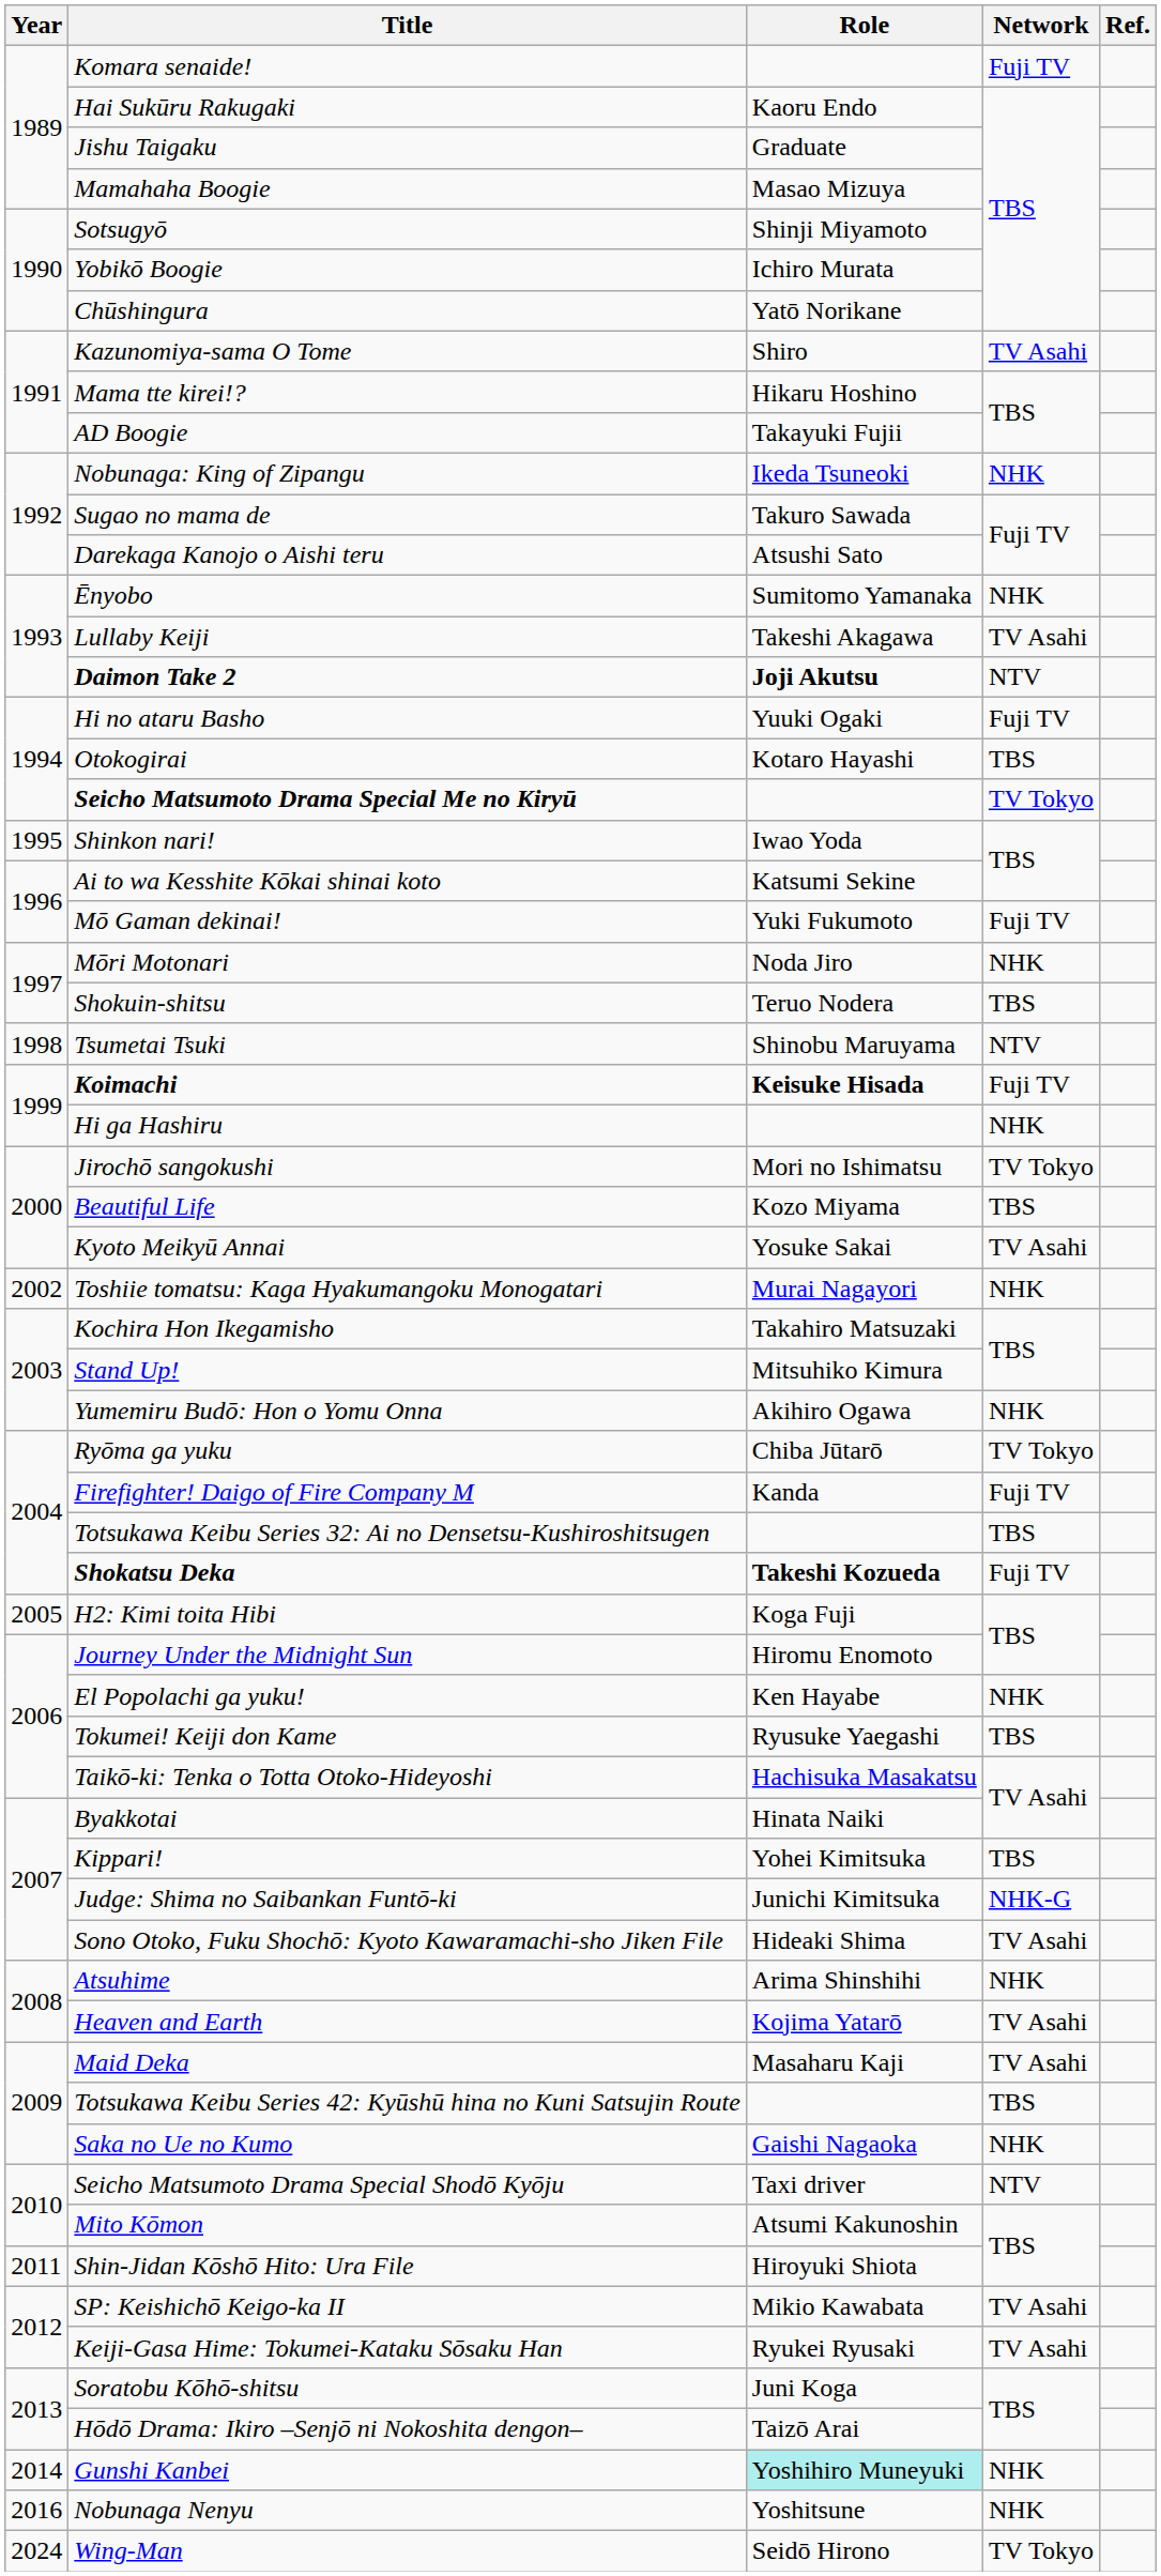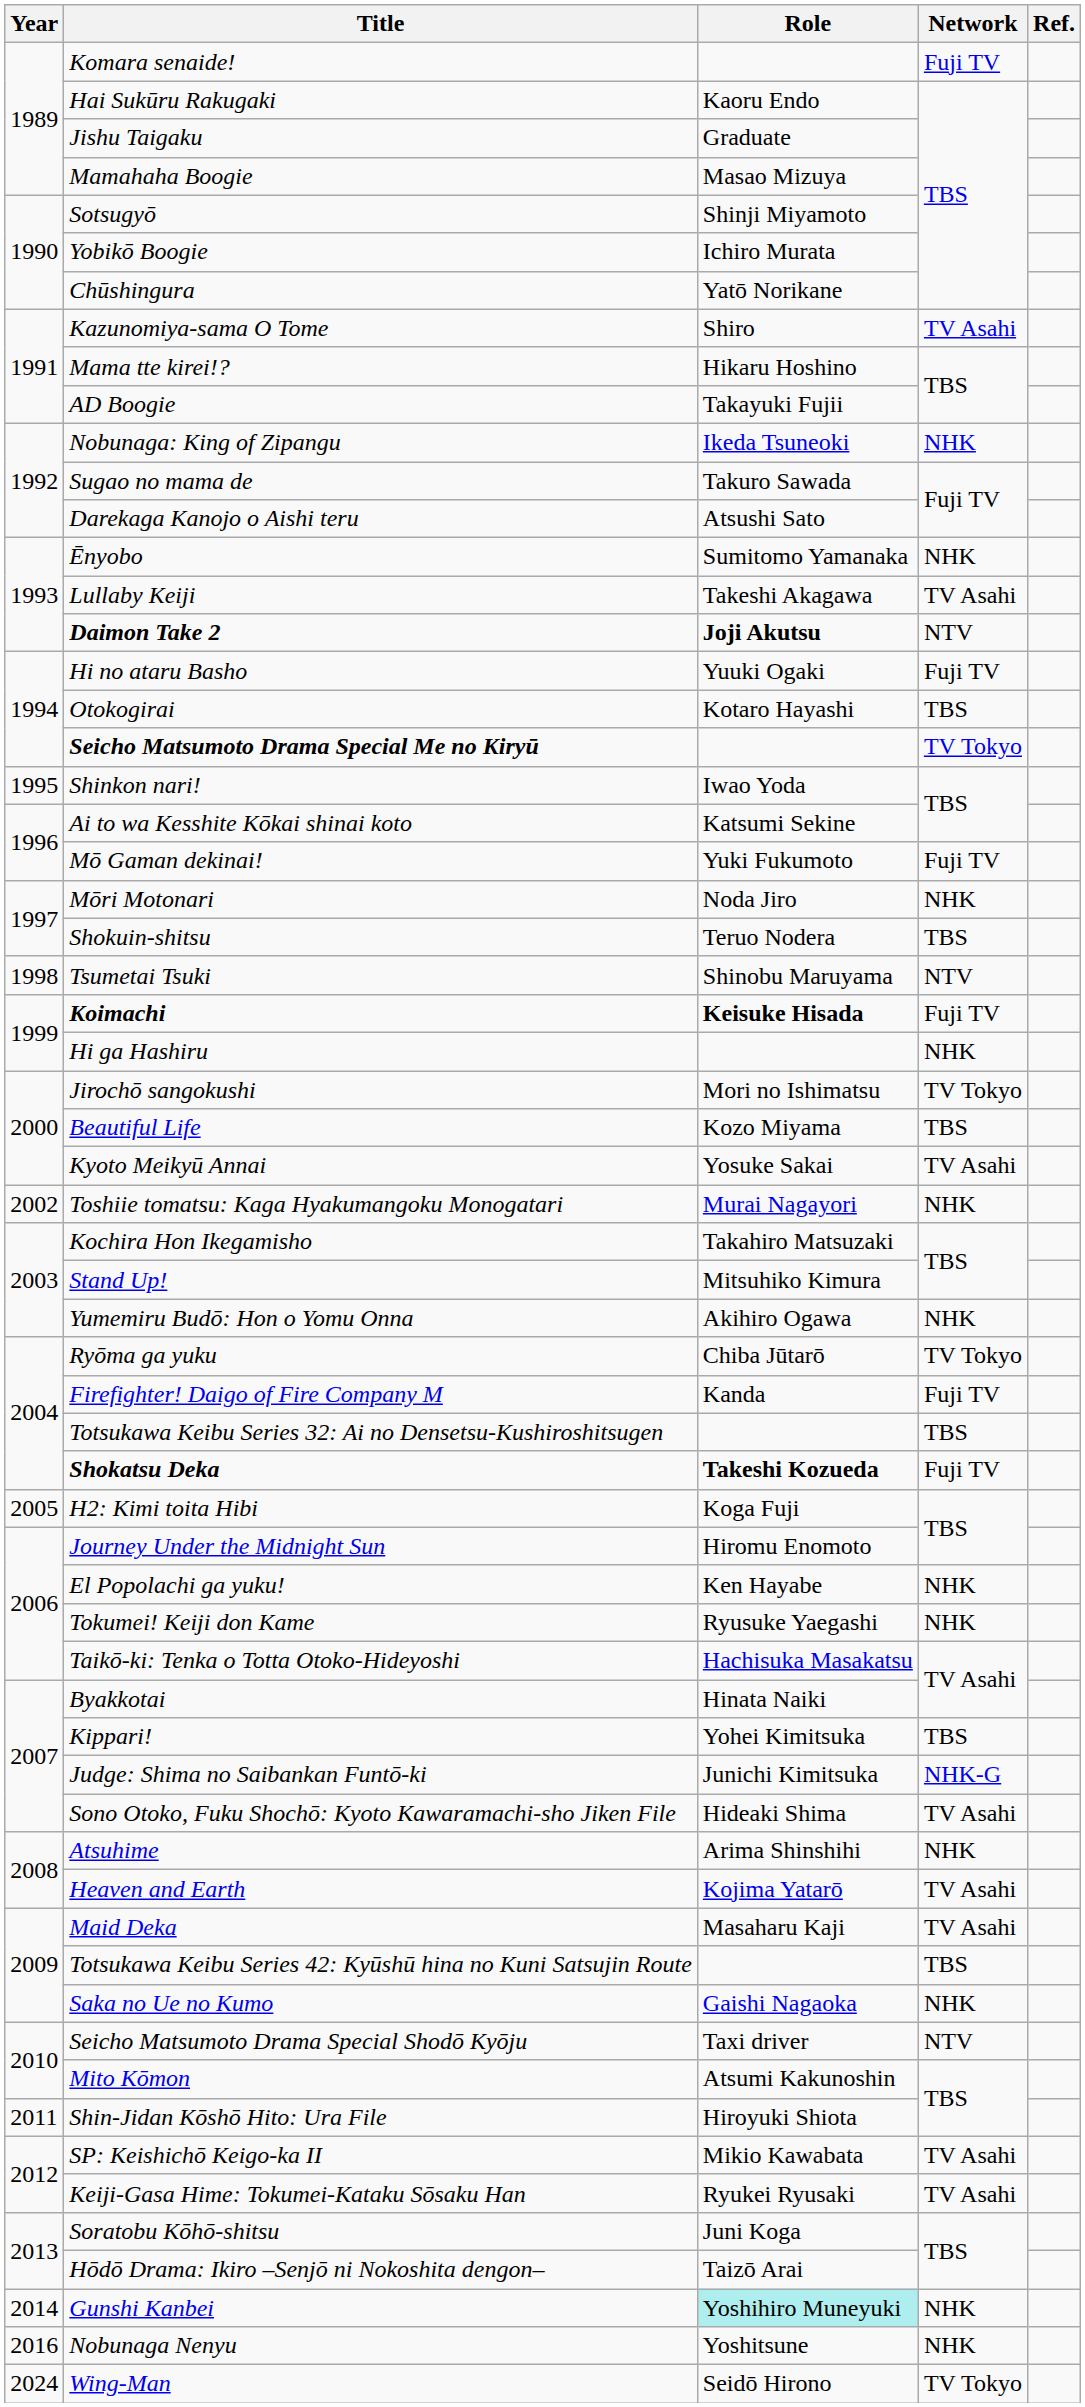Tokumei! Keiji don Kame | Network: TBS -> NHK
